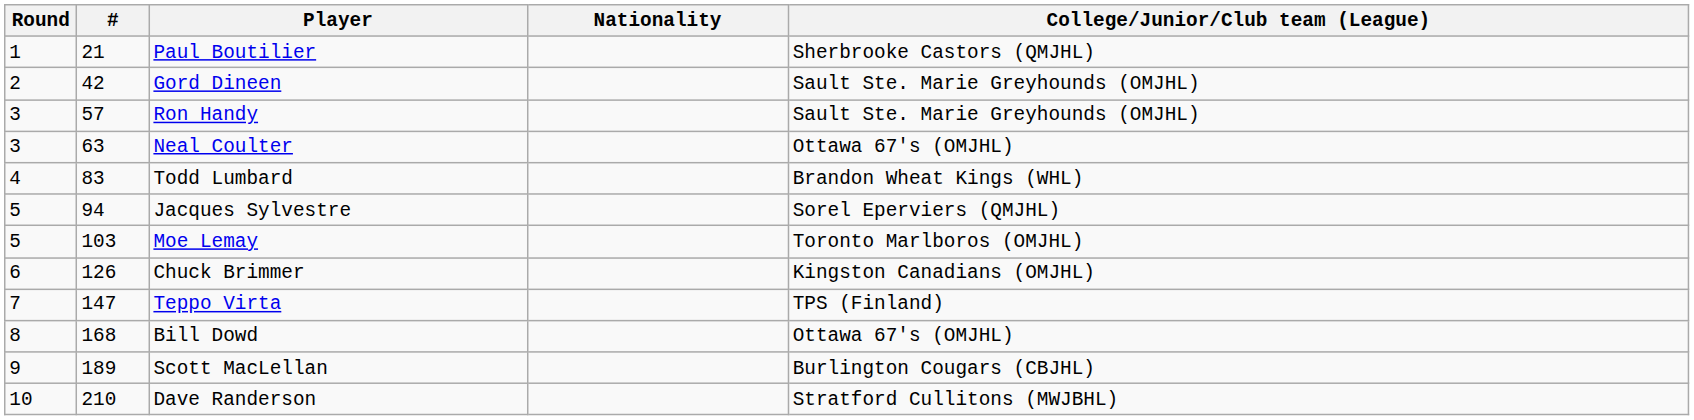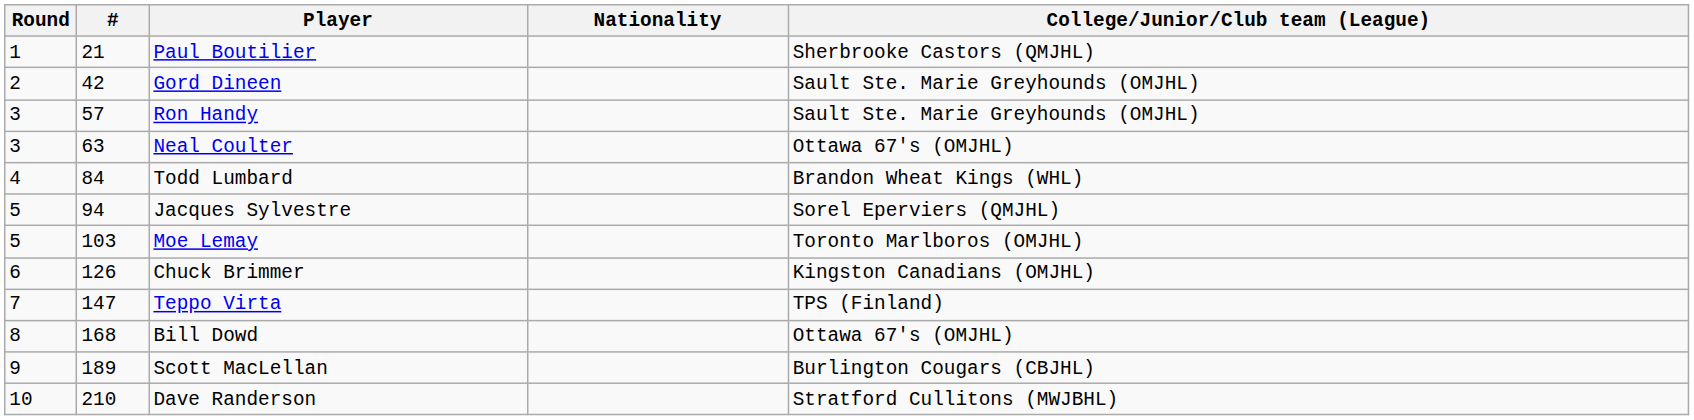Todd Lumbard | #: 83 -> 84
